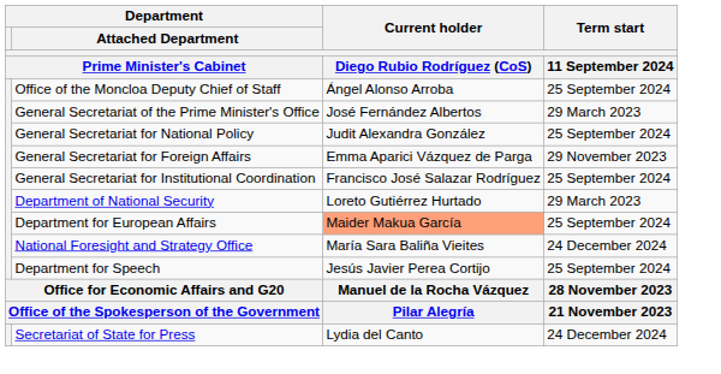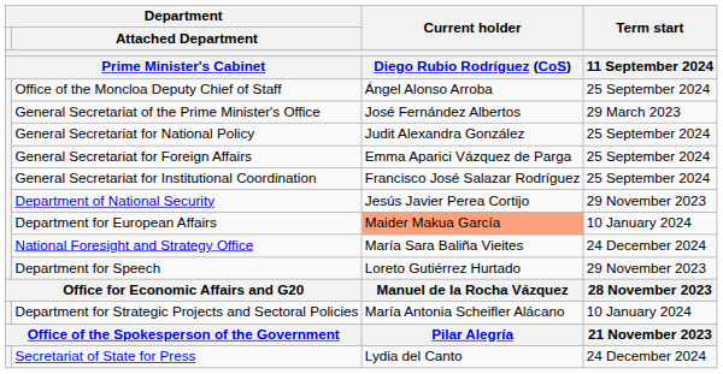General Secretariat for Foreign Affairs | Term start / 11 September 2024: 29 November 2023 -> 25 September 2024
Department of National Security | Current holder / Diego Rubio Rodríguez (CoS): Loreto Gutiérrez Hurtado -> Jesús Javier Perea Cortijo
Department of National Security | Term start / 11 September 2024: 29 March 2023 -> 29 November 2023
Department for European Affairs | Term start / 11 September 2024: 25 September 2024 -> 10 January 2024
Department for Speech | Current holder / Diego Rubio Rodríguez (CoS): Jesús Javier Perea Cortijo -> Loreto Gutiérrez Hurtado
Department for Speech | Term start / 11 September 2024: 25 September 2024 -> 29 November 2023
+ row: Department for Strategic Projects and Sectoral Policies | María Antonia Scheifler Alácano | 10 January 2024
